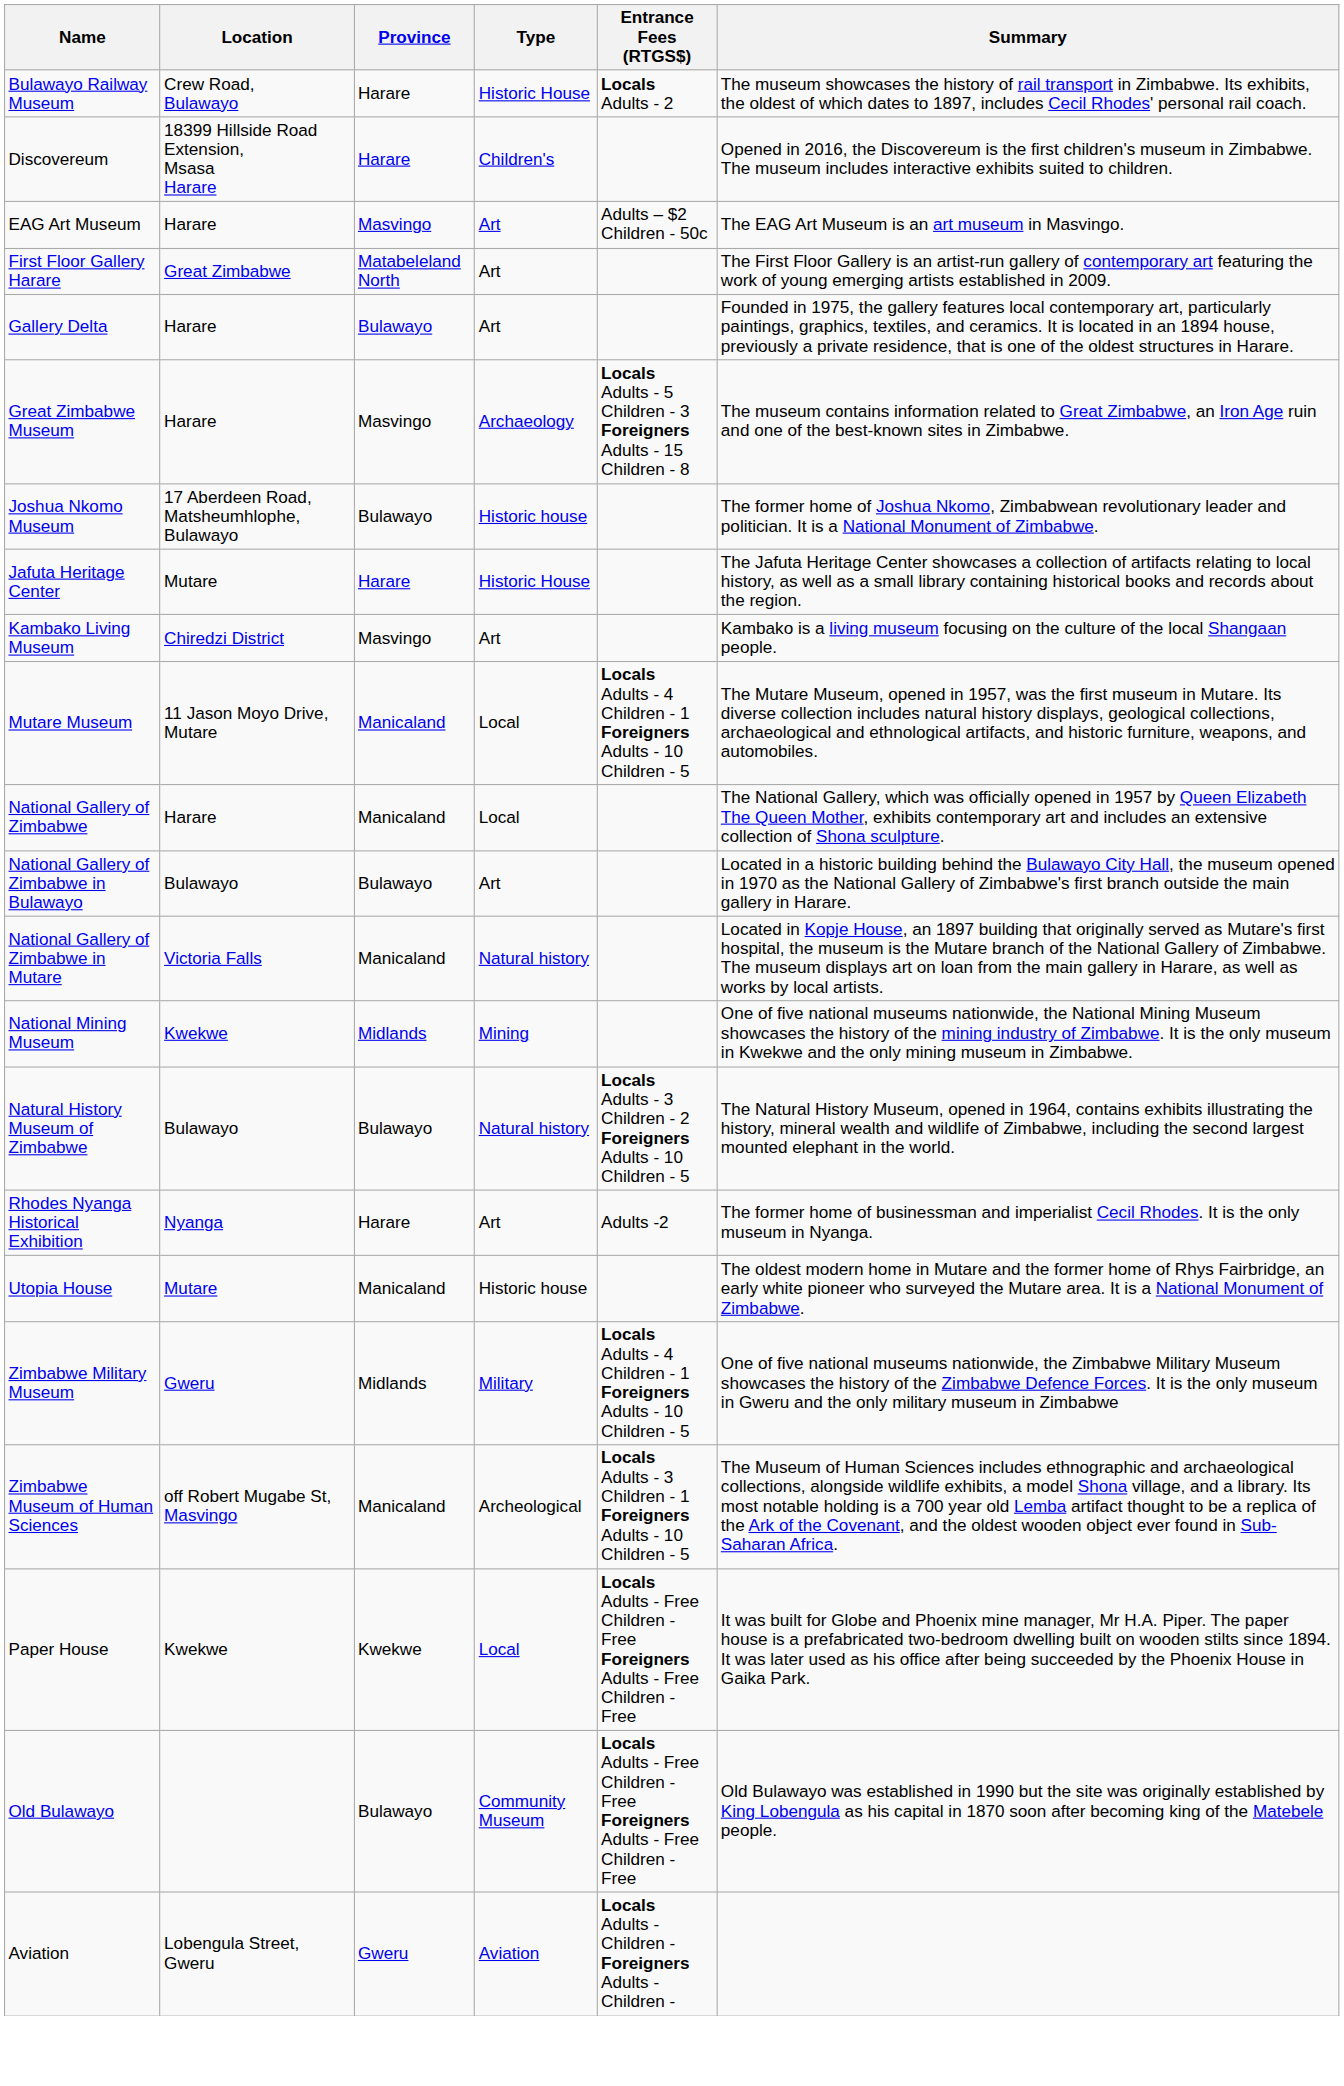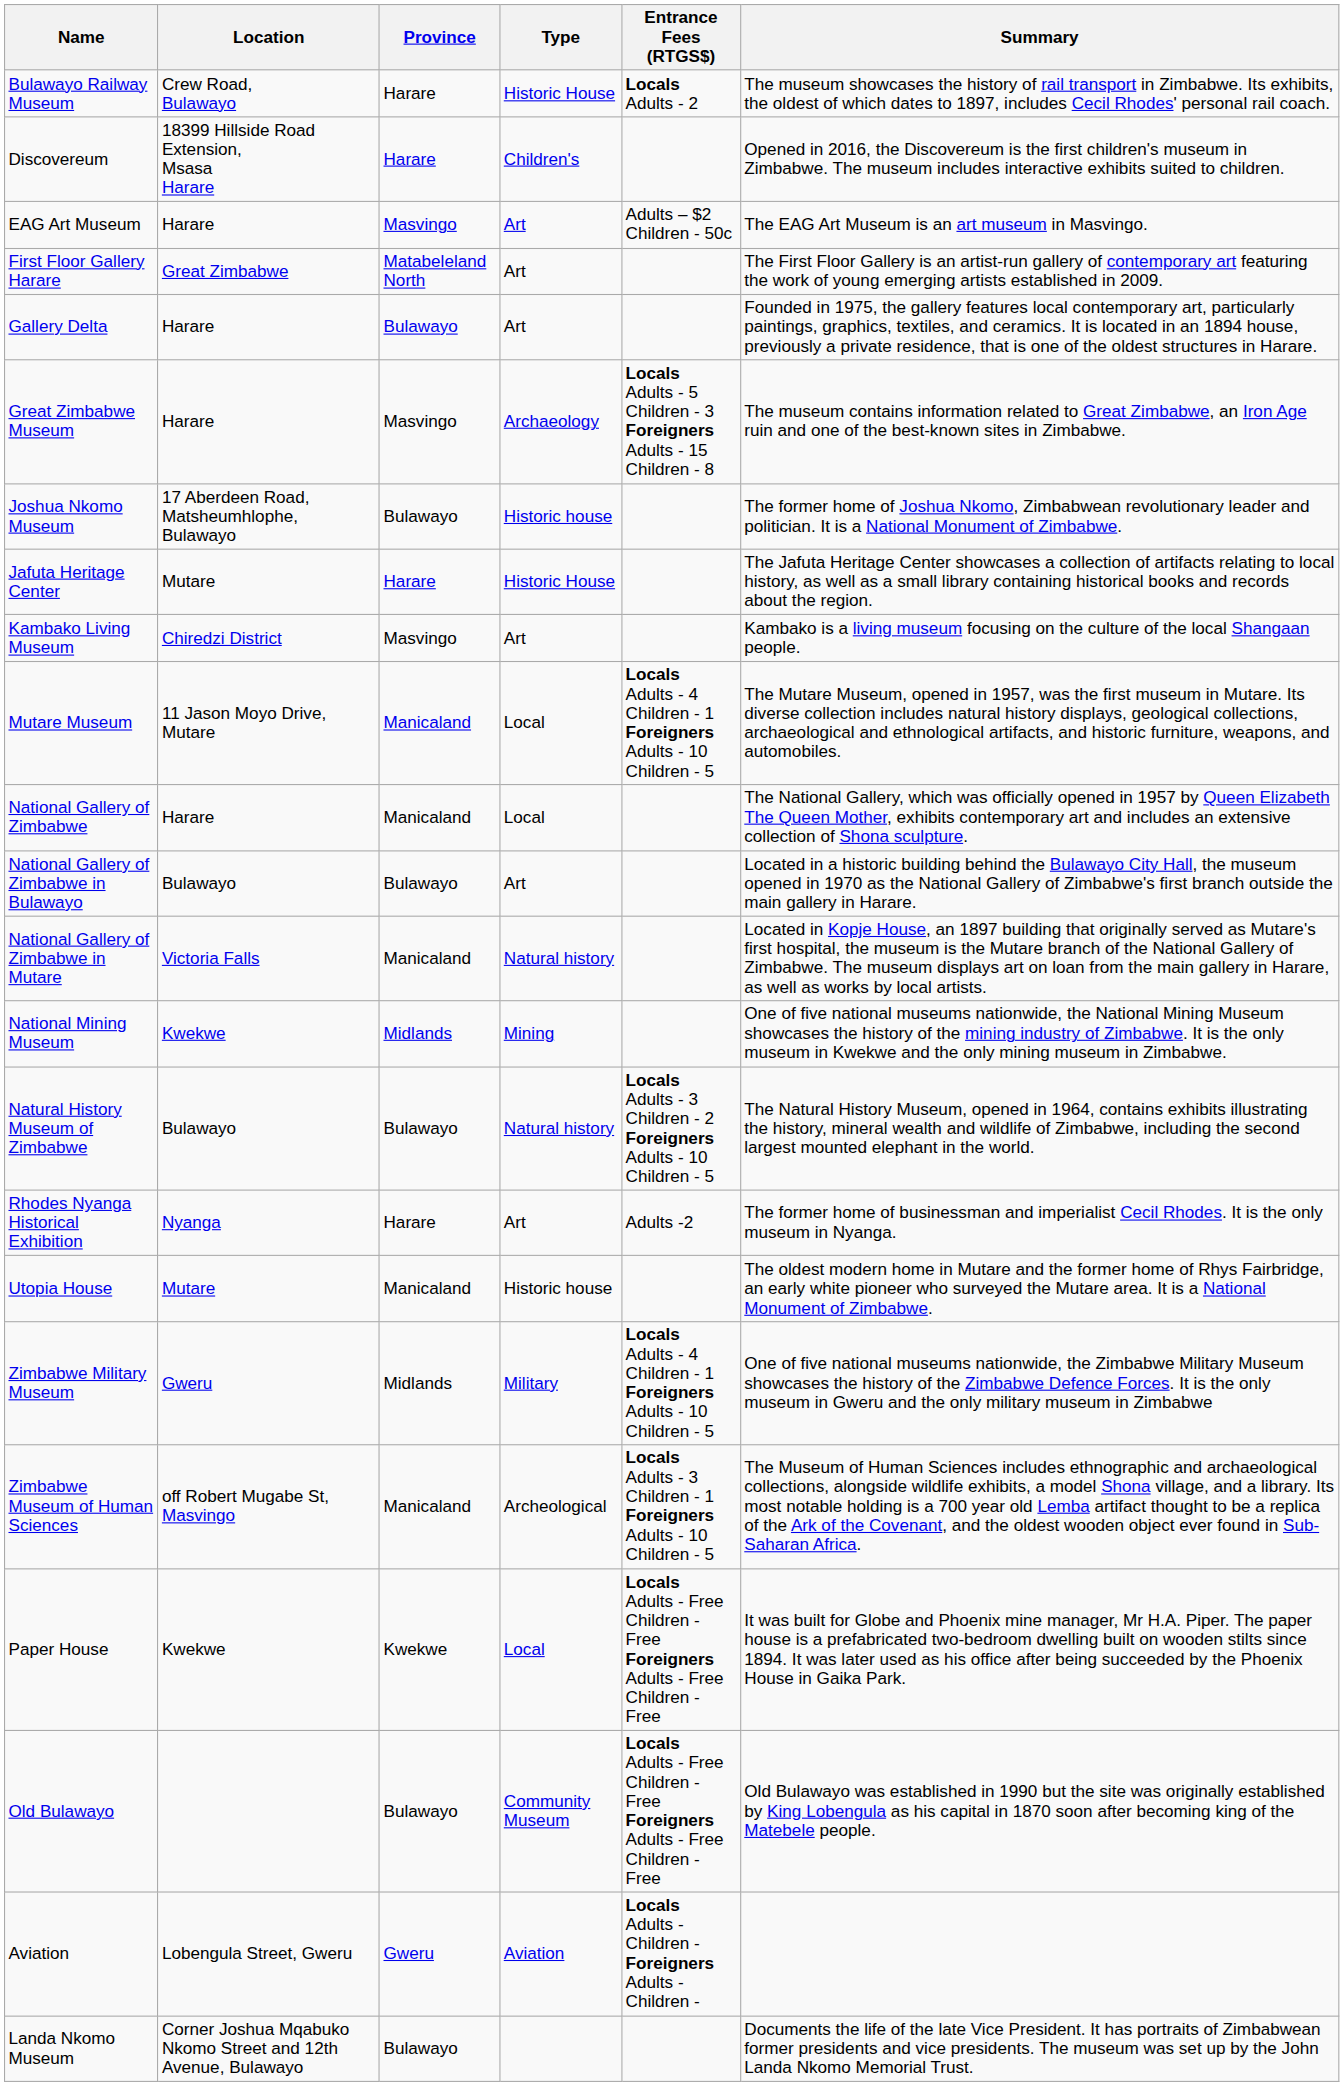+ row: Landa Nkomo Museum | Corner Joshua Mqabuko Nkomo Street and 12th Avenue, Bulawayo | Bulawayo | Documents the life of the late Vice President. It has portraits of Zimbabwean former presidents and vice presidents. The museum was set up by the John Landa Nkomo Memorial Trust.
